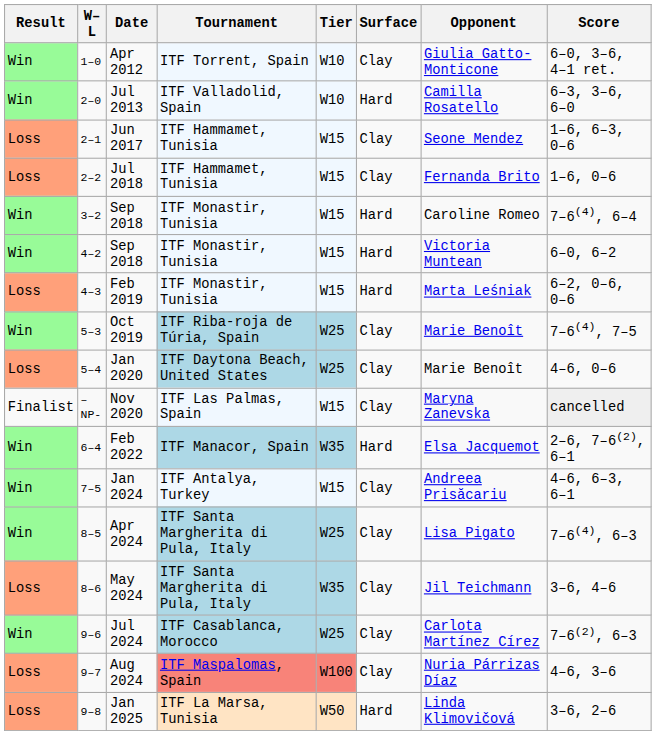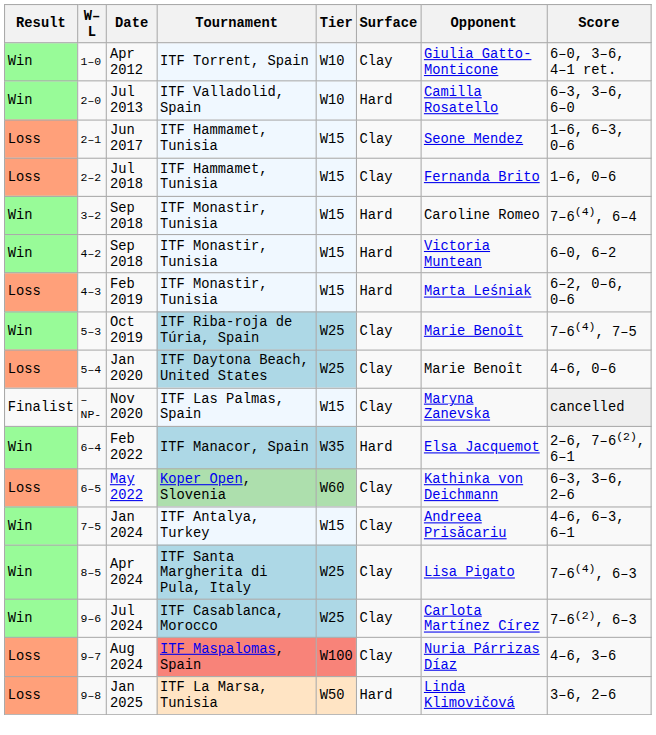+ row: Loss | 6–5 | May 2022 | Koper Open, Slovenia | W60 | Clay | Kathinka von Deichmann | 6–3, 3–6, 2–6
- row: Loss | 8–6 | May 2024 | ITF Santa Margherita di Pula, Italy | W35 | Clay | Jil Teichmann | 3–6, 4–6
